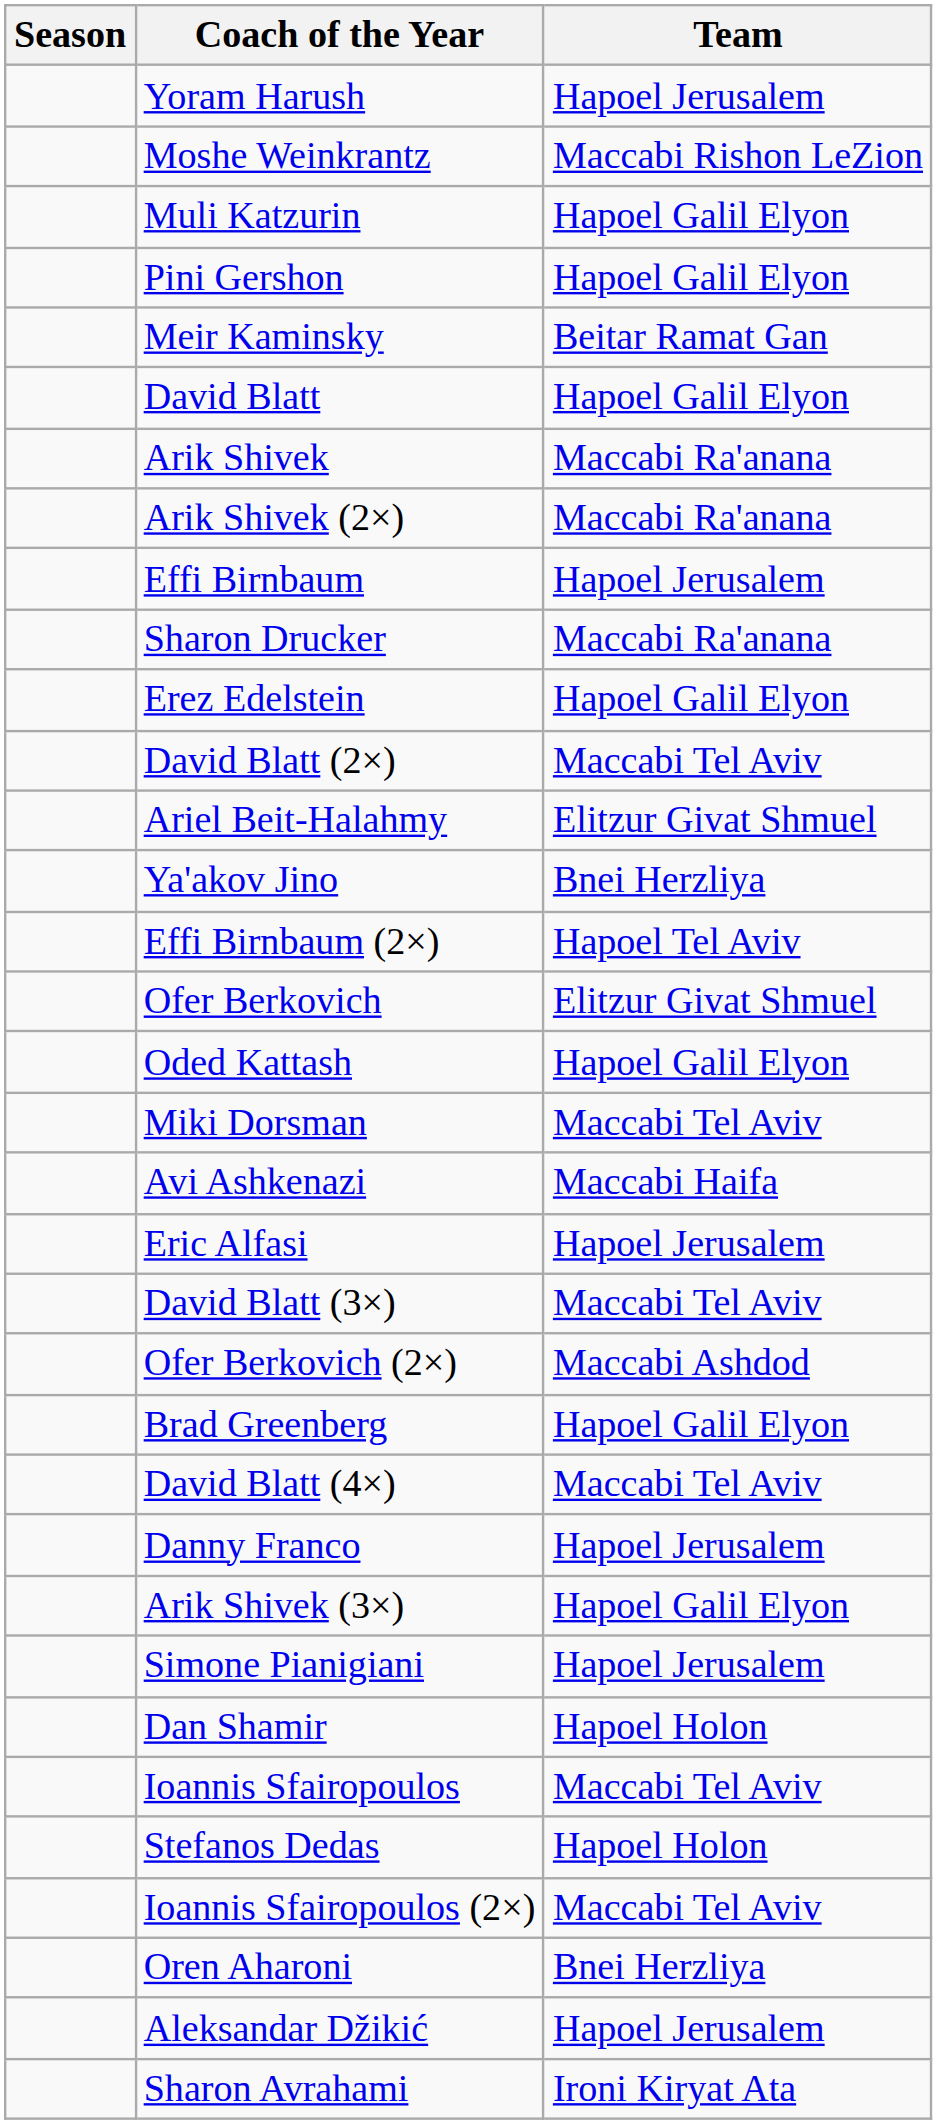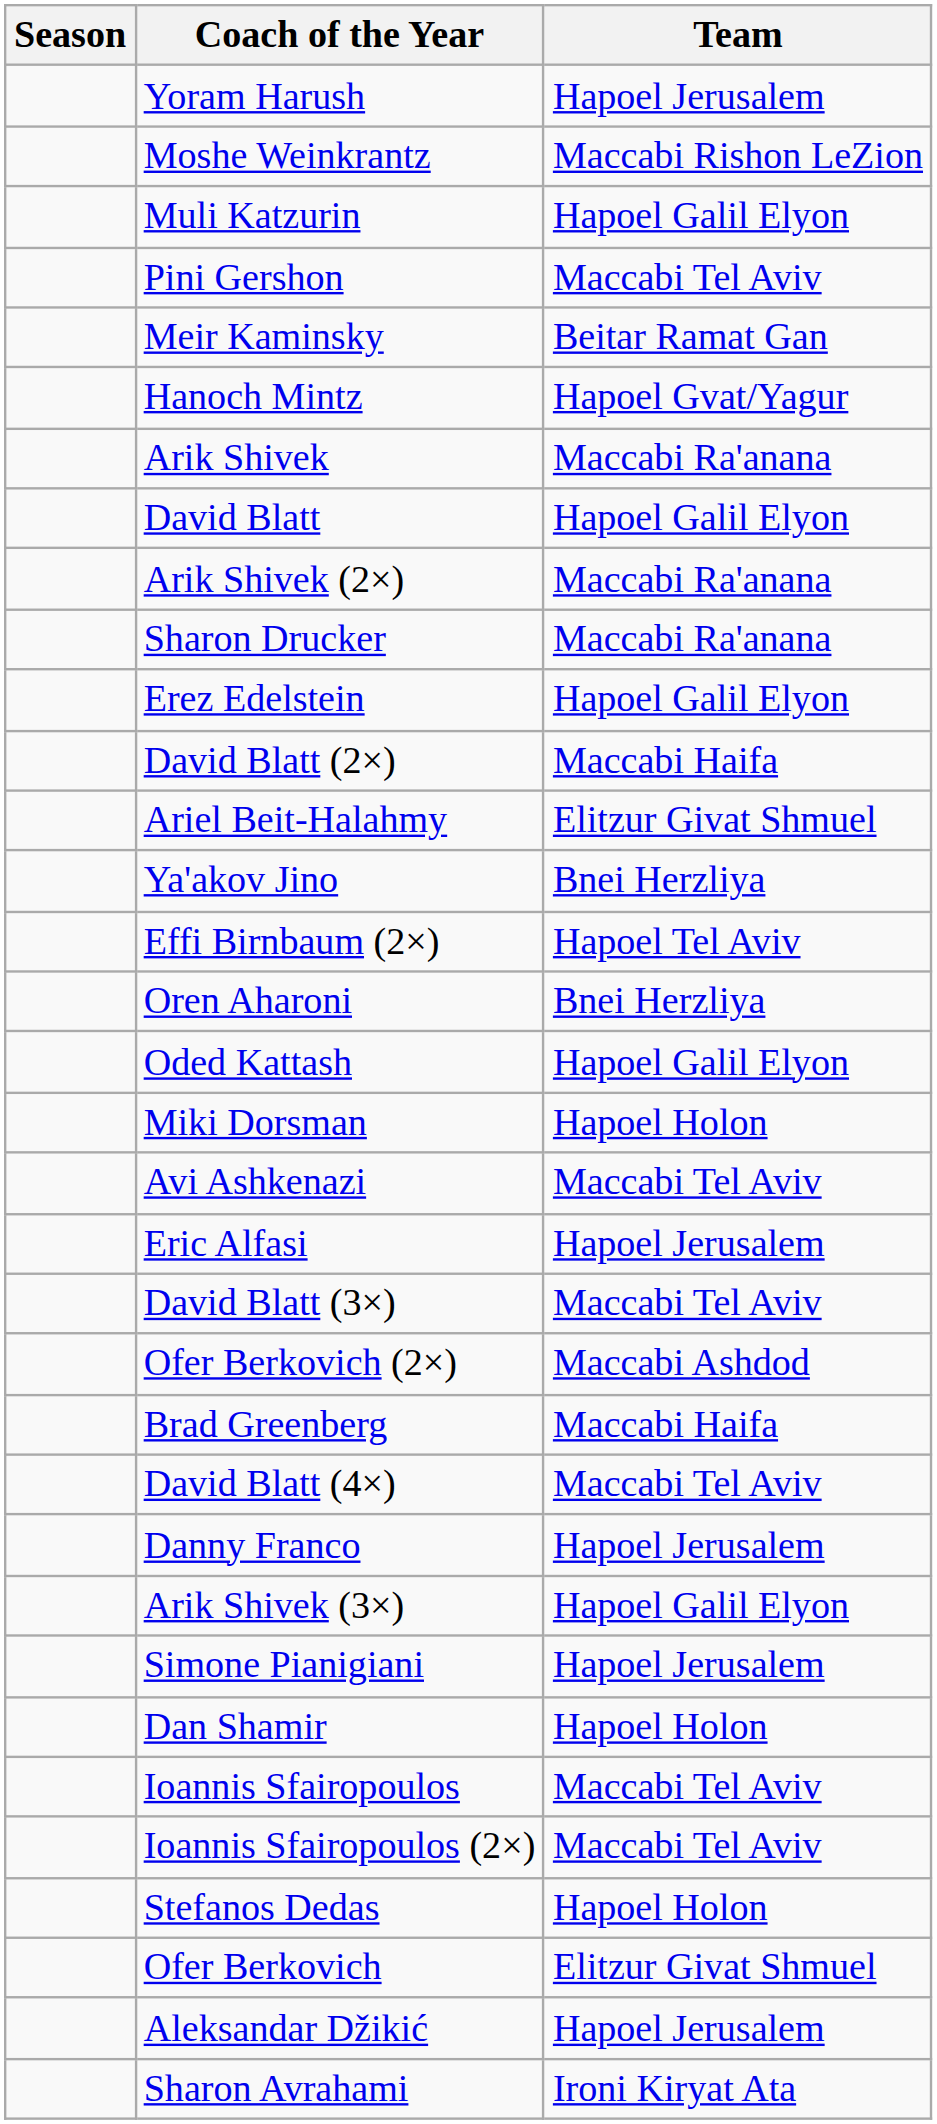Pini Gershon | Team: Hapoel Galil Elyon -> Maccabi Tel Aviv
+ row: Hanoch Mintz | Hapoel Gvat/Yagur
rows swapped: David Blatt <-> Arik Shivek
- row: Effi Birnbaum | Hapoel Jerusalem
David Blatt (2×) | Team: Maccabi Tel Aviv -> Maccabi Haifa
rows swapped: Ofer Berkovich <-> Oren Aharoni
Miki Dorsman | Team: Maccabi Tel Aviv -> Hapoel Holon
Avi Ashkenazi | Team: Maccabi Haifa -> Maccabi Tel Aviv
Brad Greenberg | Team: Hapoel Galil Elyon -> Maccabi Haifa
rows swapped: Ioannis Sfairopoulos (2×) <-> Stefanos Dedas
